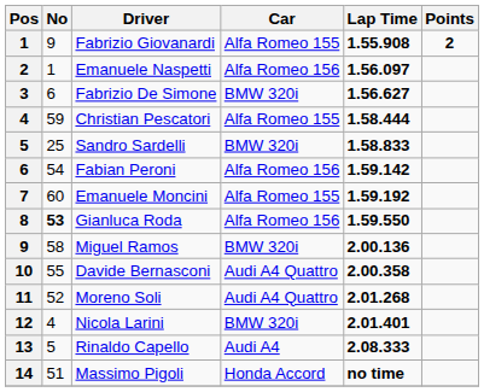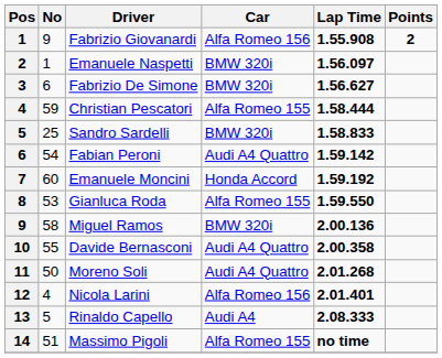Fabrizio Giovanardi | Car: Alfa Romeo 155 -> Alfa Romeo 156
Emanuele Naspetti | Car: Alfa Romeo 156 -> BMW 320i
Fabian Peroni | Car: Alfa Romeo 156 -> Audi A4 Quattro
Emanuele Moncini | Car: Alfa Romeo 155 -> Honda Accord
Gianluca Roda | No: bold -> normal
Gianluca Roda | Car: Alfa Romeo 156 -> Alfa Romeo 155
Moreno Soli | No: 52 -> 50
Nicola Larini | Car: BMW 320i -> Alfa Romeo 156
Massimo Pigoli | Car: Honda Accord -> Alfa Romeo 155
